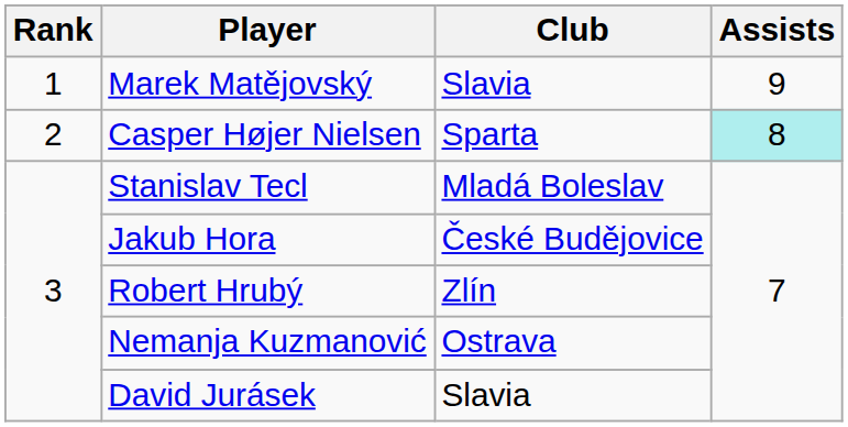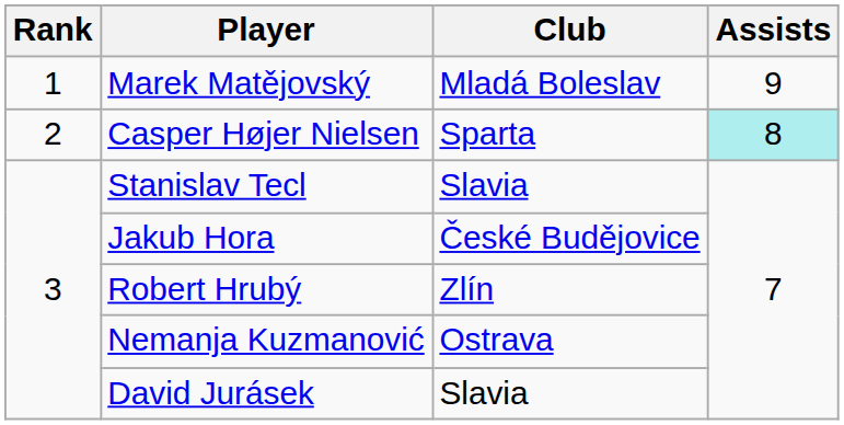Marek Matějovský | Club: Slavia -> Mladá Boleslav
Stanislav Tecl | Club: Mladá Boleslav -> Slavia
